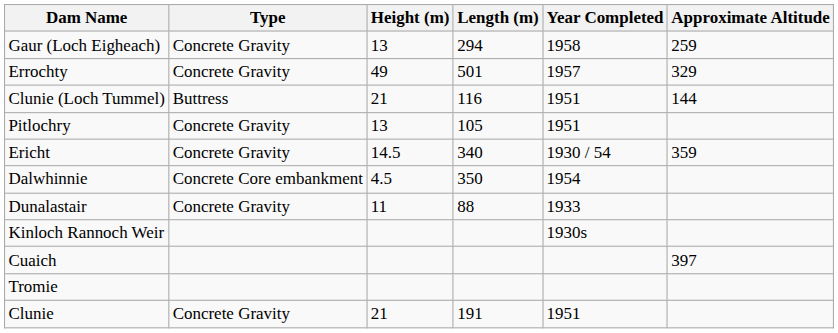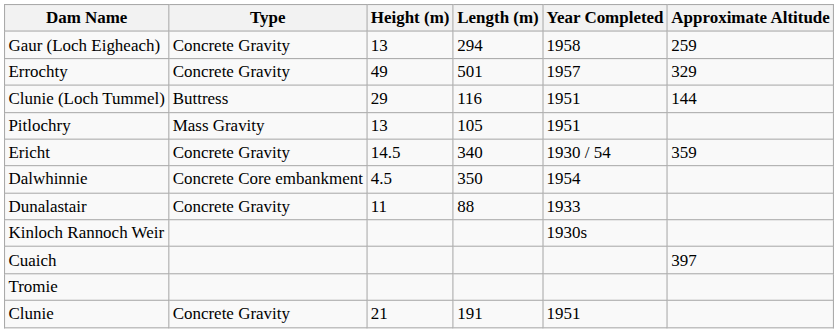Clunie (Loch Tummel) | Height (m): 21 -> 29
Pitlochry | Type: Concrete Gravity -> Mass Gravity
